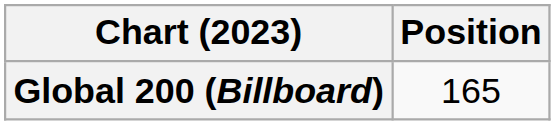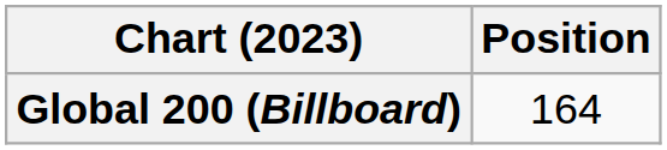Global 200 (Billboard) | Position: 165 -> 164
